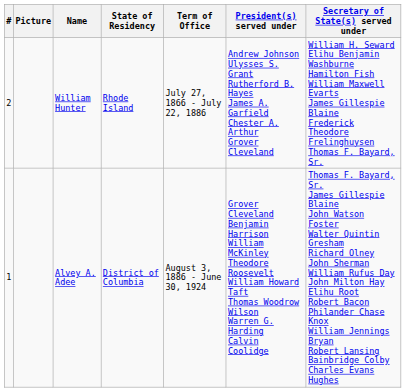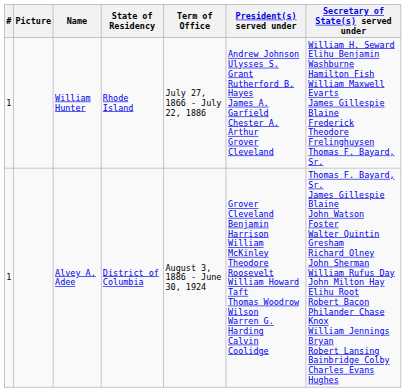William Hunter | #: 2 -> 1
